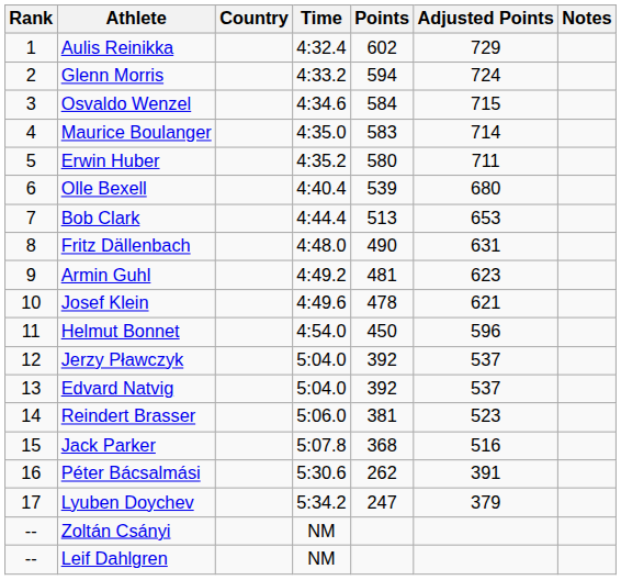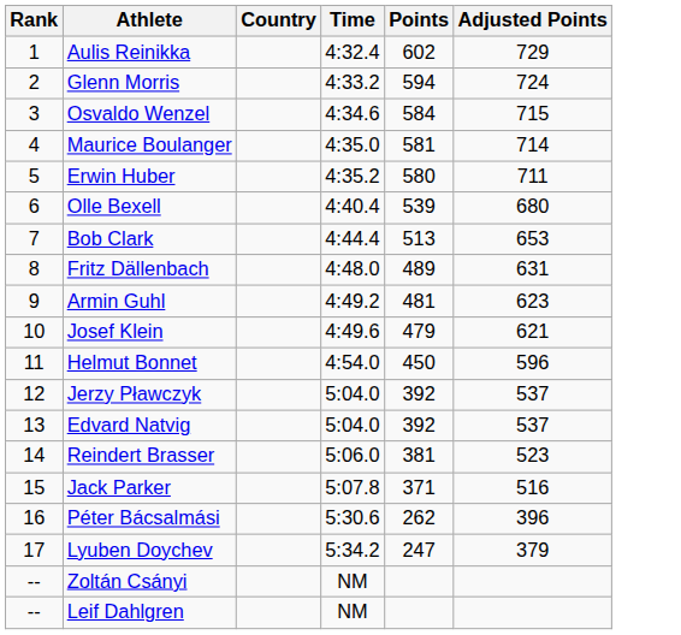- column: Notes
Maurice Boulanger | Points: 583 -> 581
Fritz Dällenbach | Points: 490 -> 489
Josef Klein | Points: 478 -> 479
Jack Parker | Points: 368 -> 371
Péter Bácsalmási | Adjusted Points: 391 -> 396
